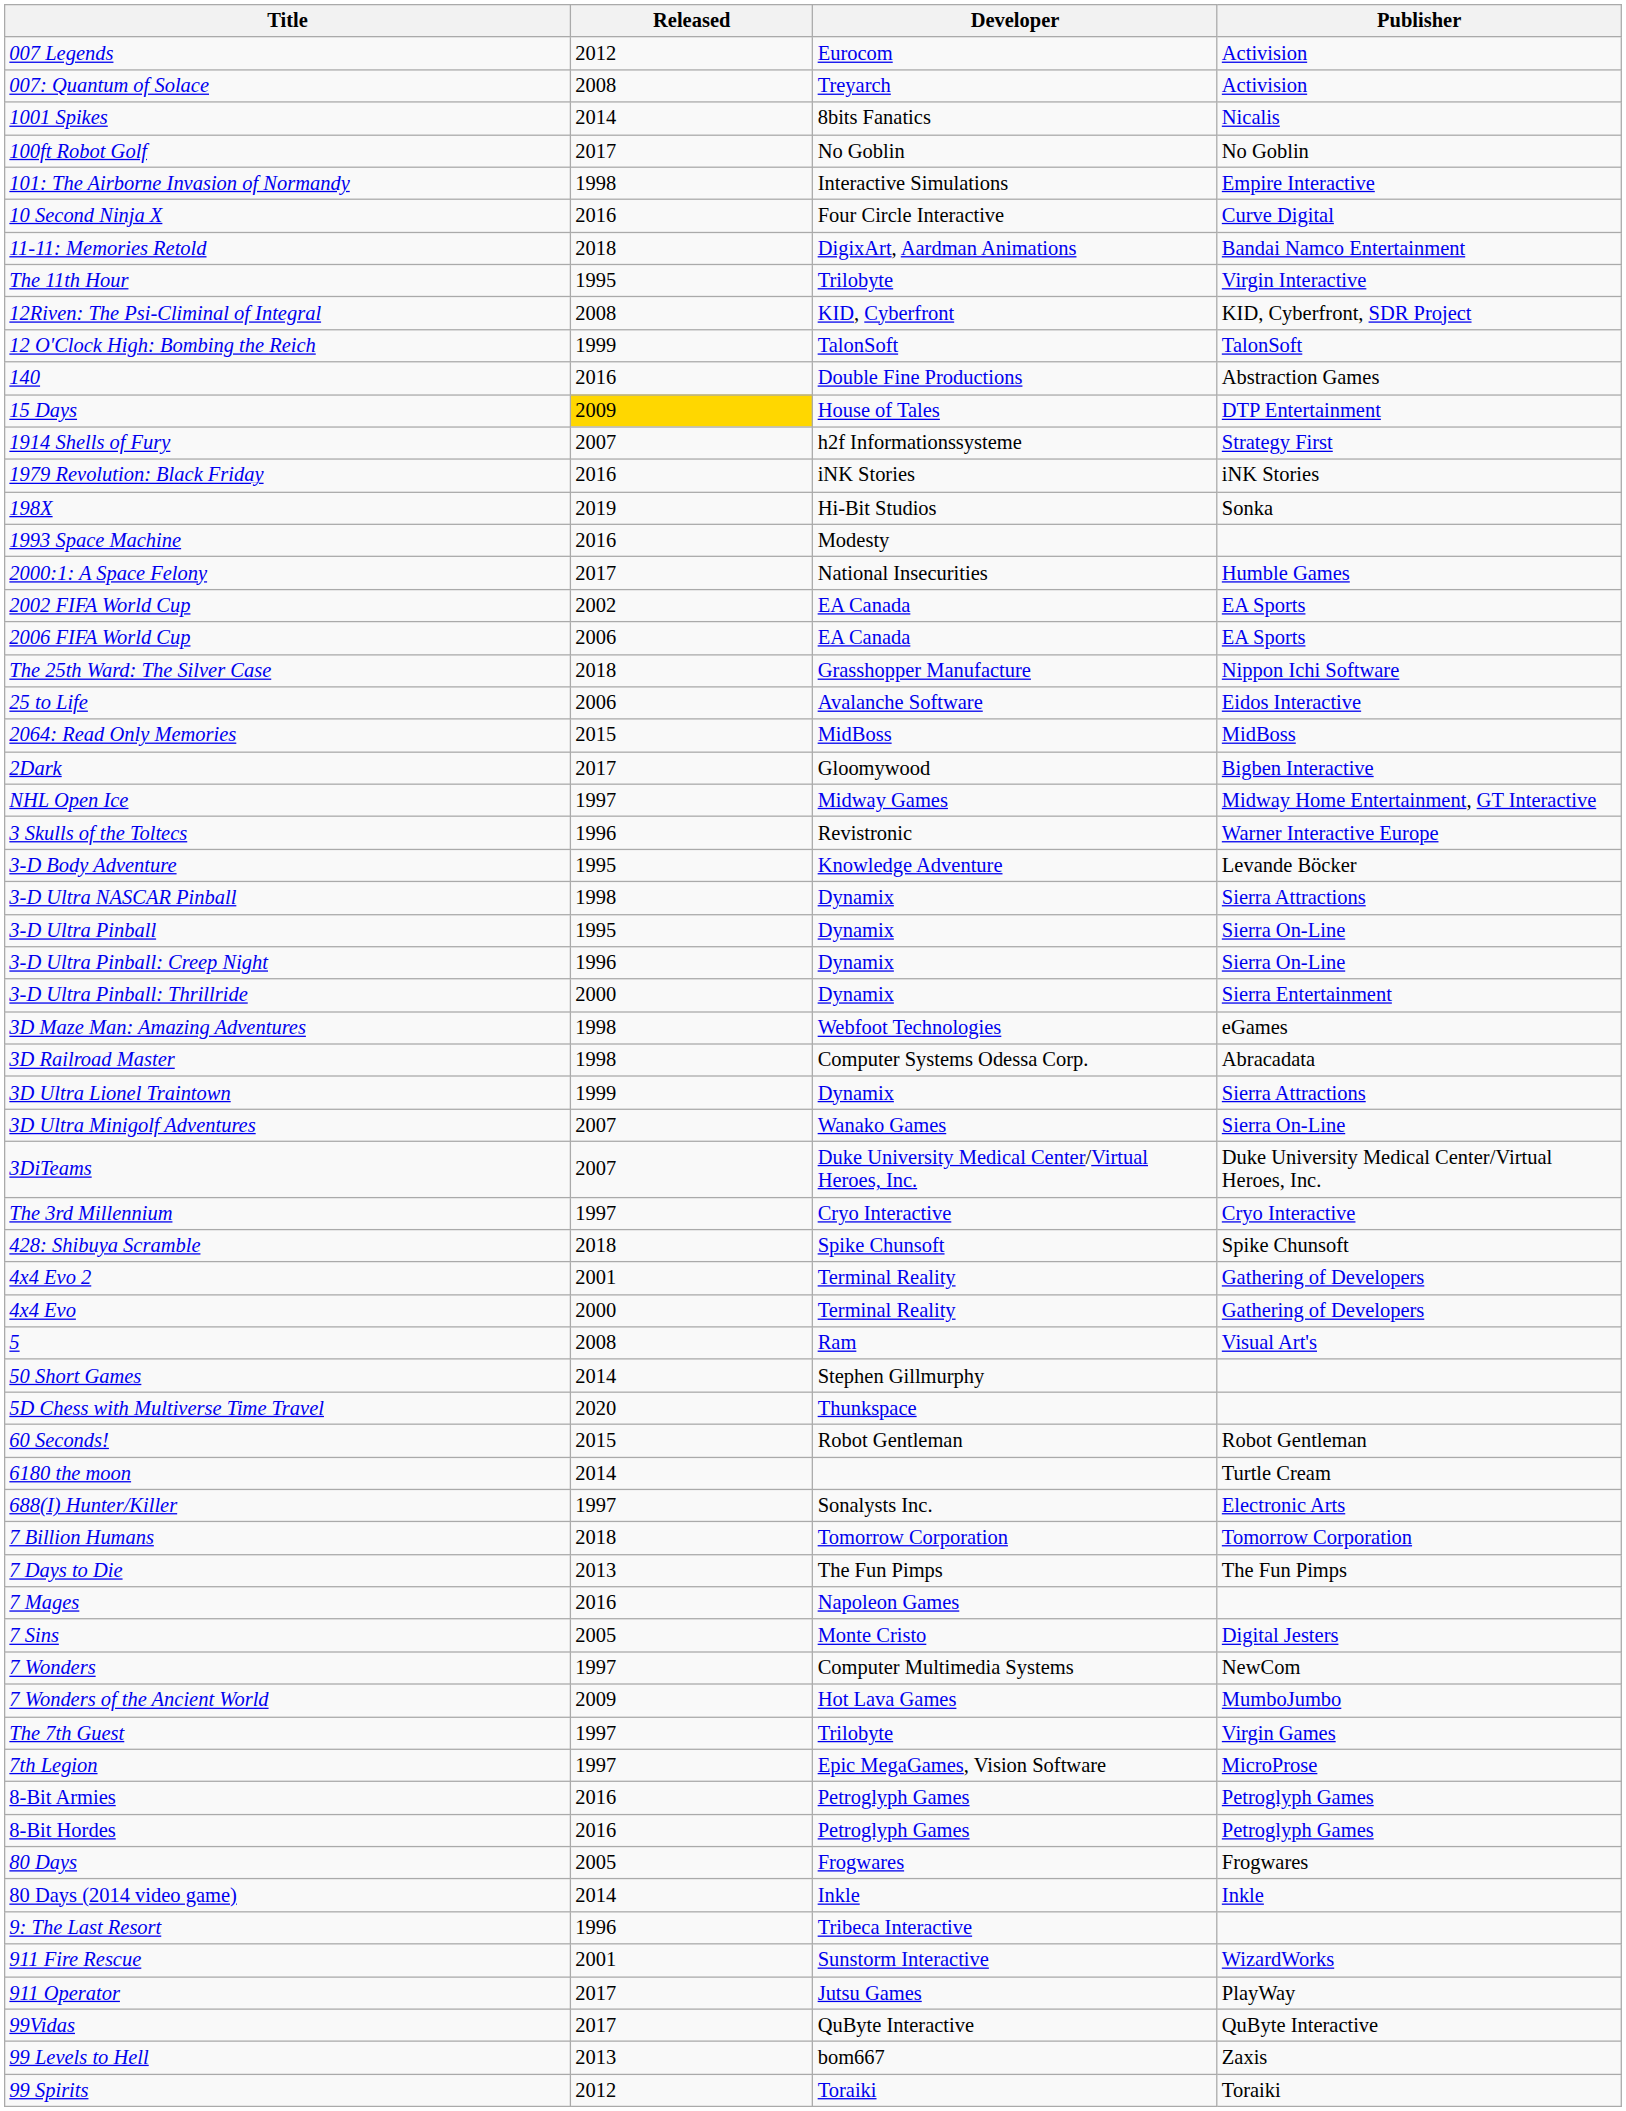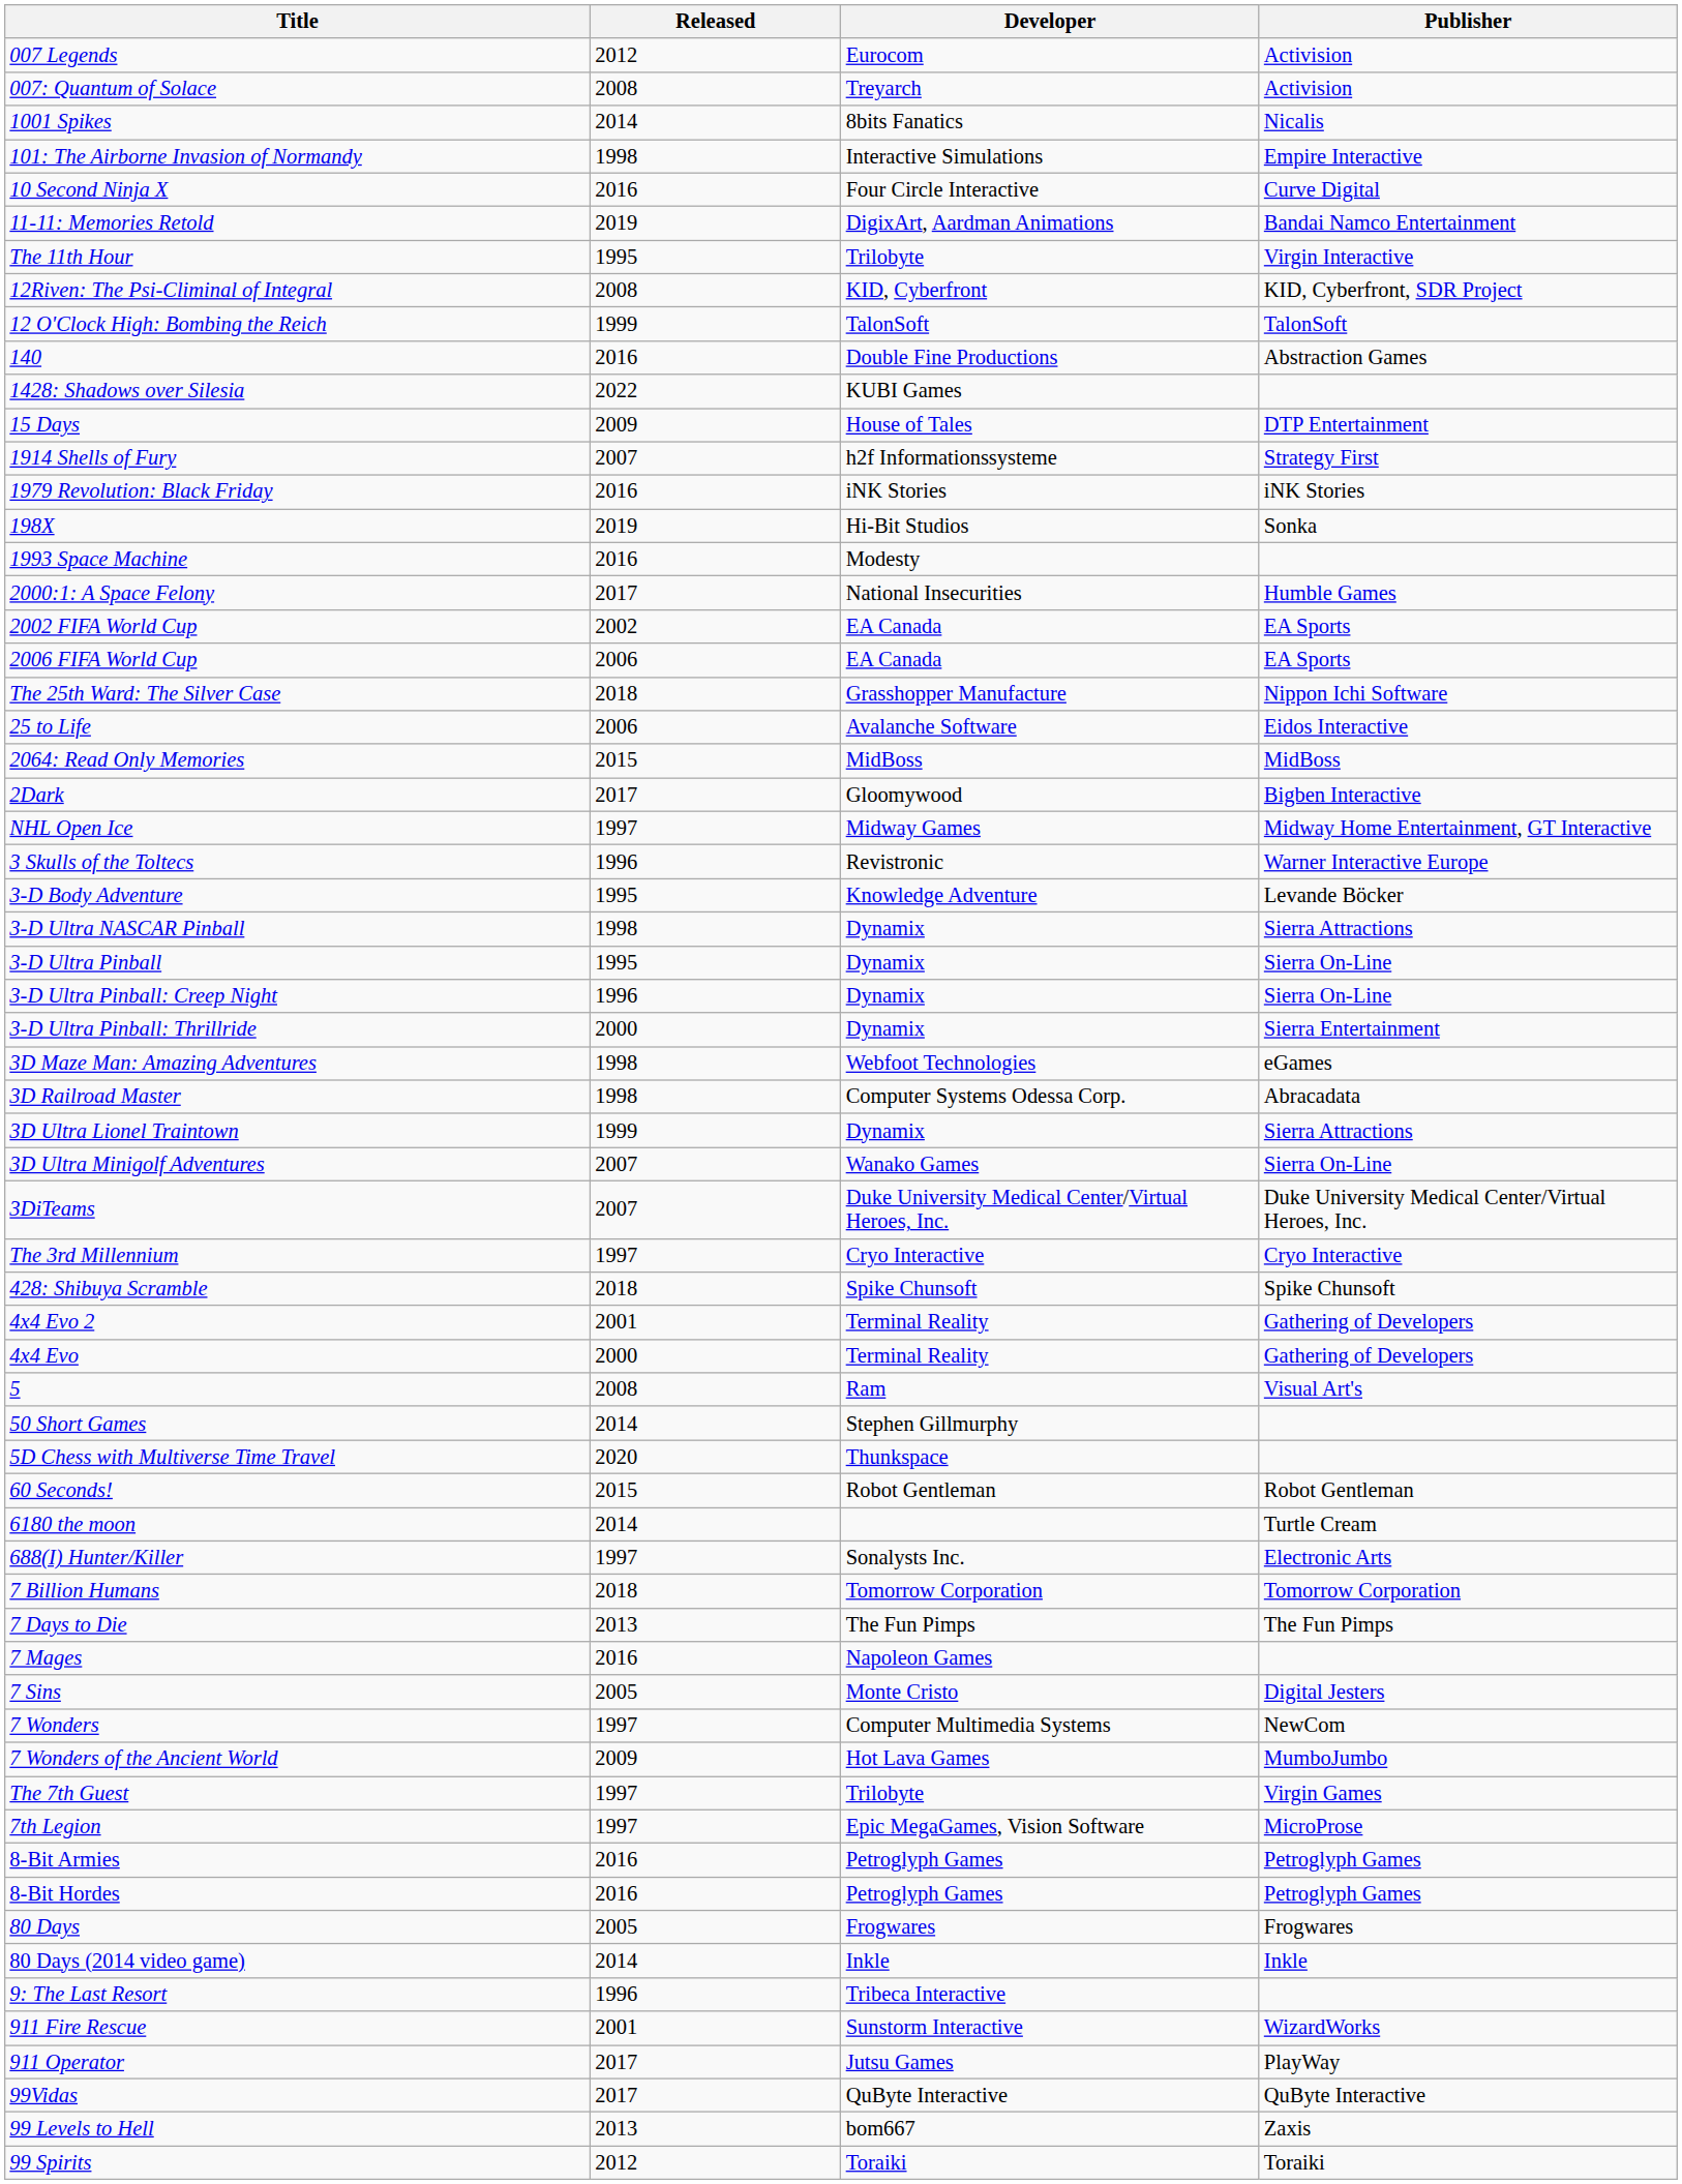- row: 100ft Robot Golf | 2017 | No Goblin | No Goblin
11-11: Memories Retold | Released: 2018 -> 2019
+ row: 1428: Shadows over Silesia | 2022 | KUBI Games
15 Days | Released: gold background -> no background
